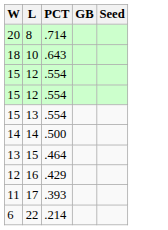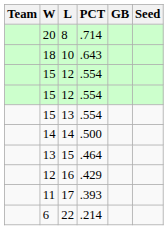+ column: Team
